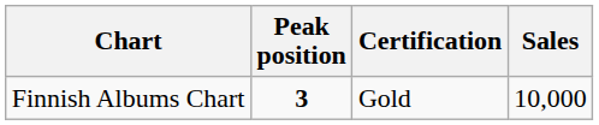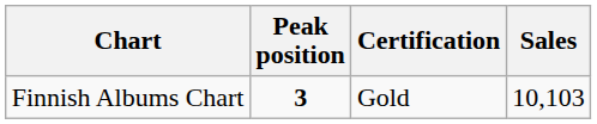Finnish Albums Chart | Sales: 10,000 -> 10,103
